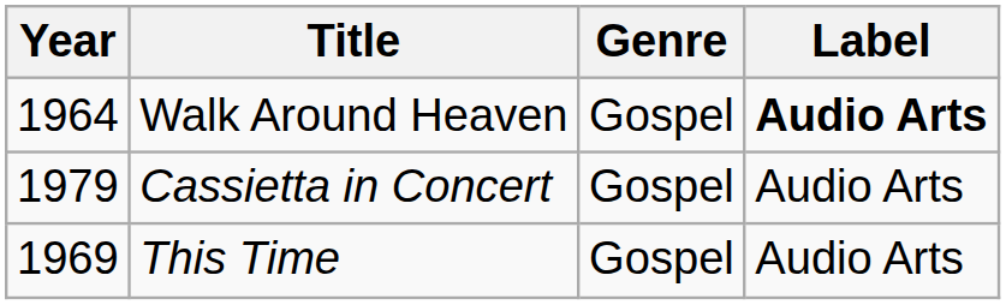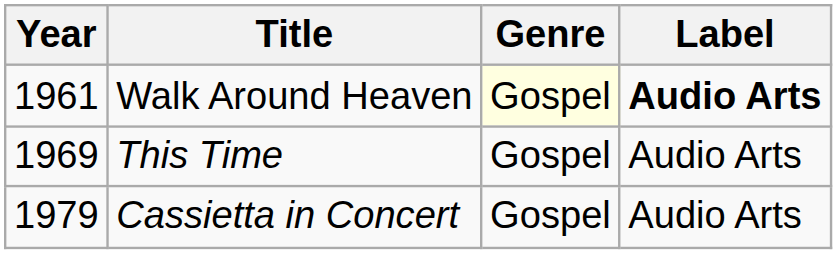Walk Around Heaven | Year: 1964 -> 1961
Walk Around Heaven | Genre: no background -> lightyellow background
rows swapped: This Time <-> Cassietta in Concert
